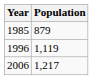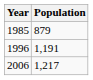1996 | Population: 1,119 -> 1,191
